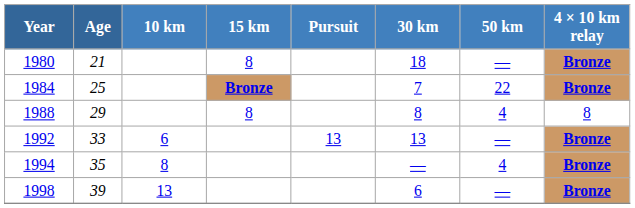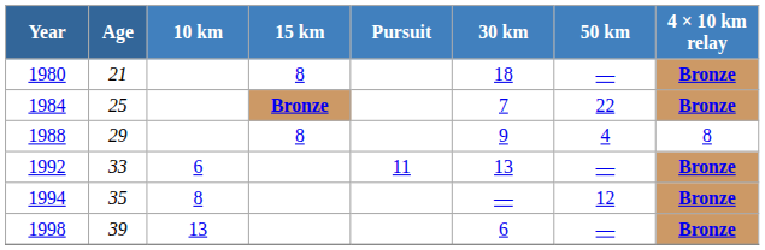1988 | 30 km: 8 -> 9
1992 | Pursuit: 13 -> 11
1994 | 50 km: 4 -> 12
